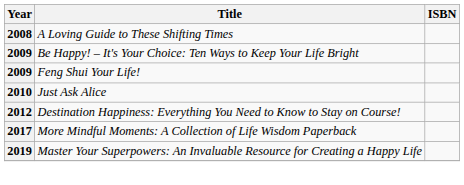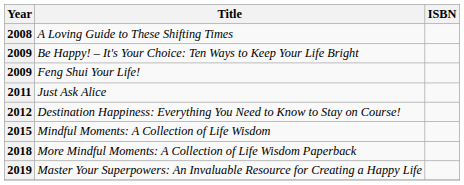Just Ask Alice | Year: 2010 -> 2011
+ row: 2015 | Mindful Moments: A Collection of Life Wisdom
More Mindful Moments: A Collection of Life Wisdom Paperback | Year: 2017 -> 2018
